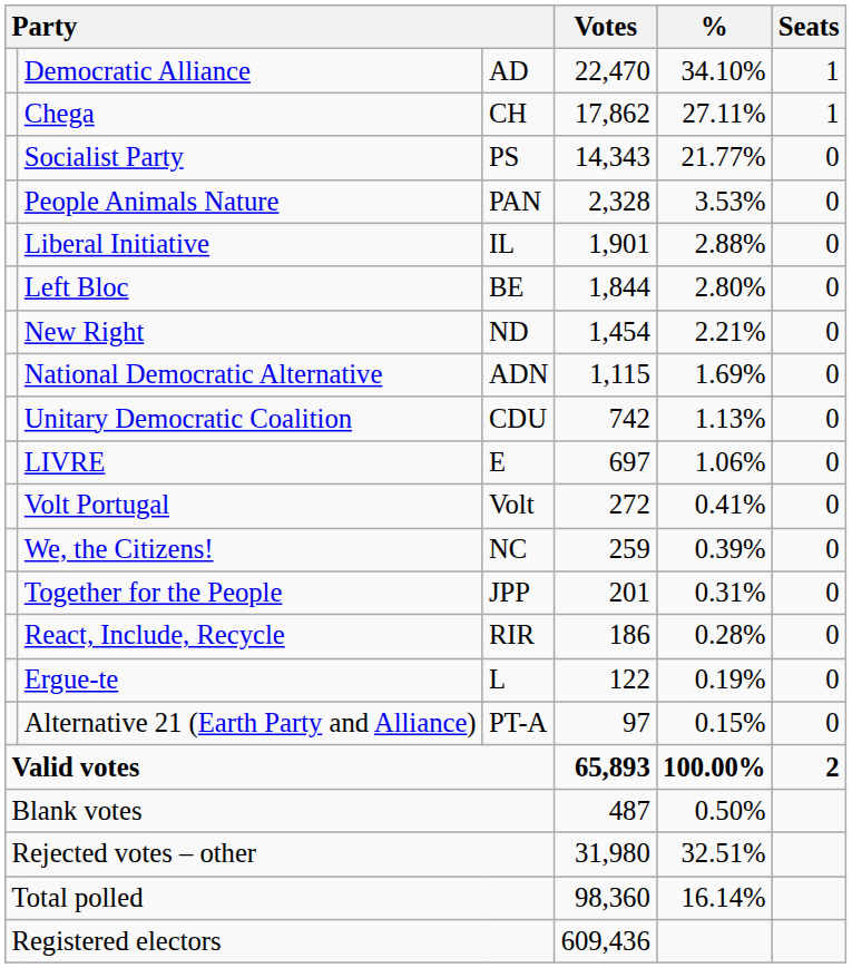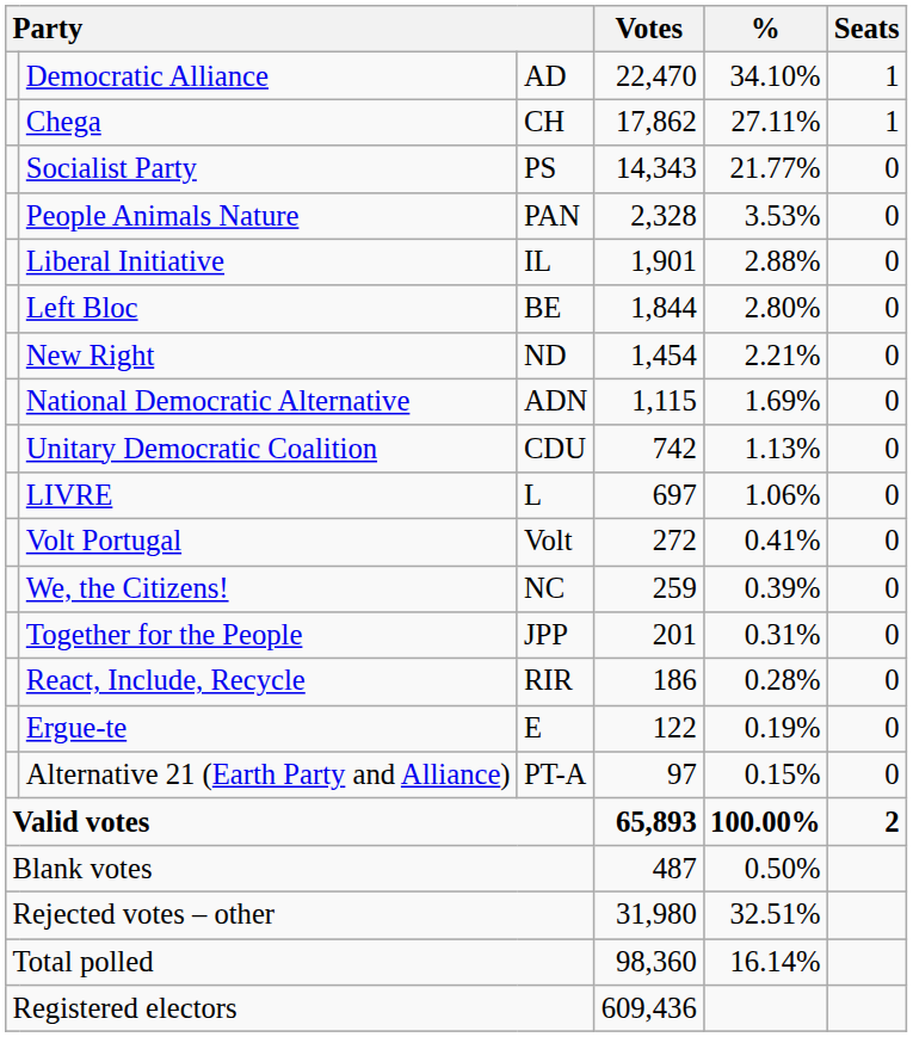LIVRE | column 3: E -> L
Ergue-te | column 3: L -> E
